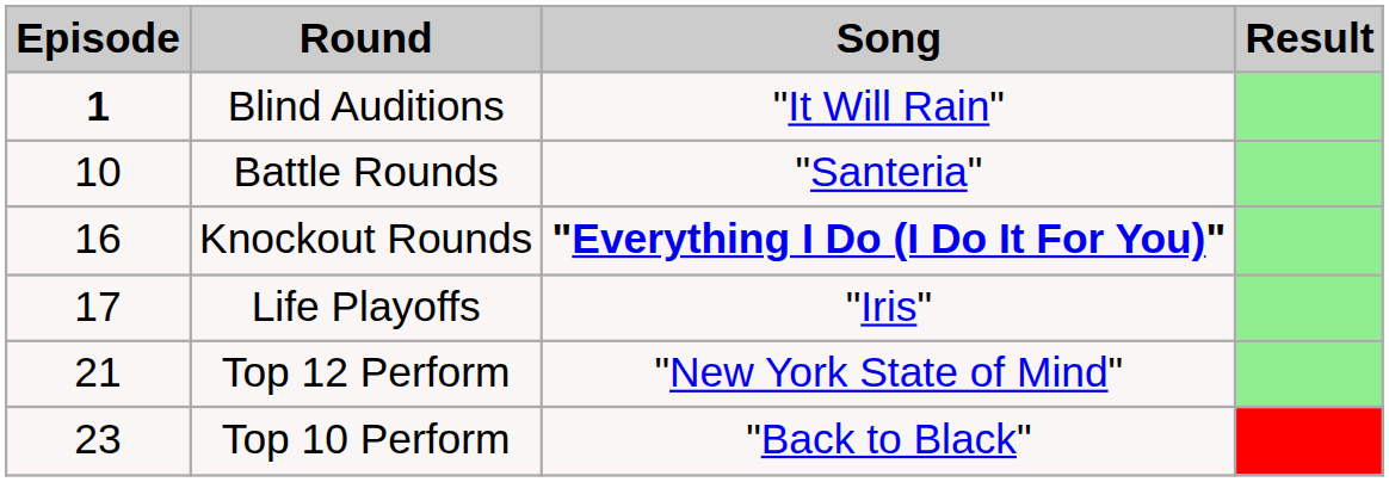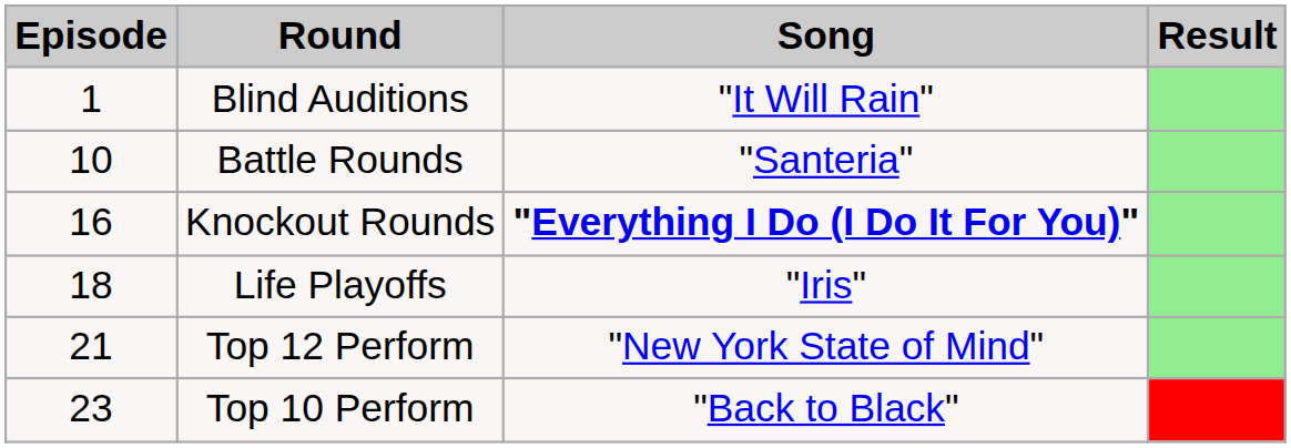Blind Auditions | Episode: bold -> normal
Life Playoffs | Episode: 17 -> 18
